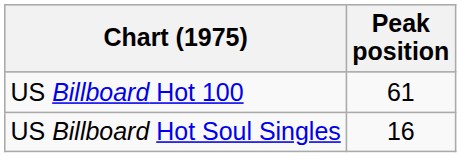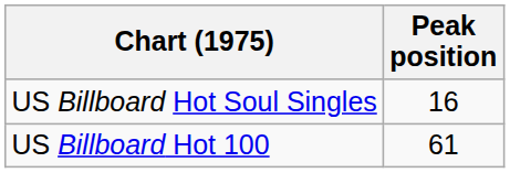rows swapped: US Billboard Hot 100 <-> US Billboard Hot Soul Singles
